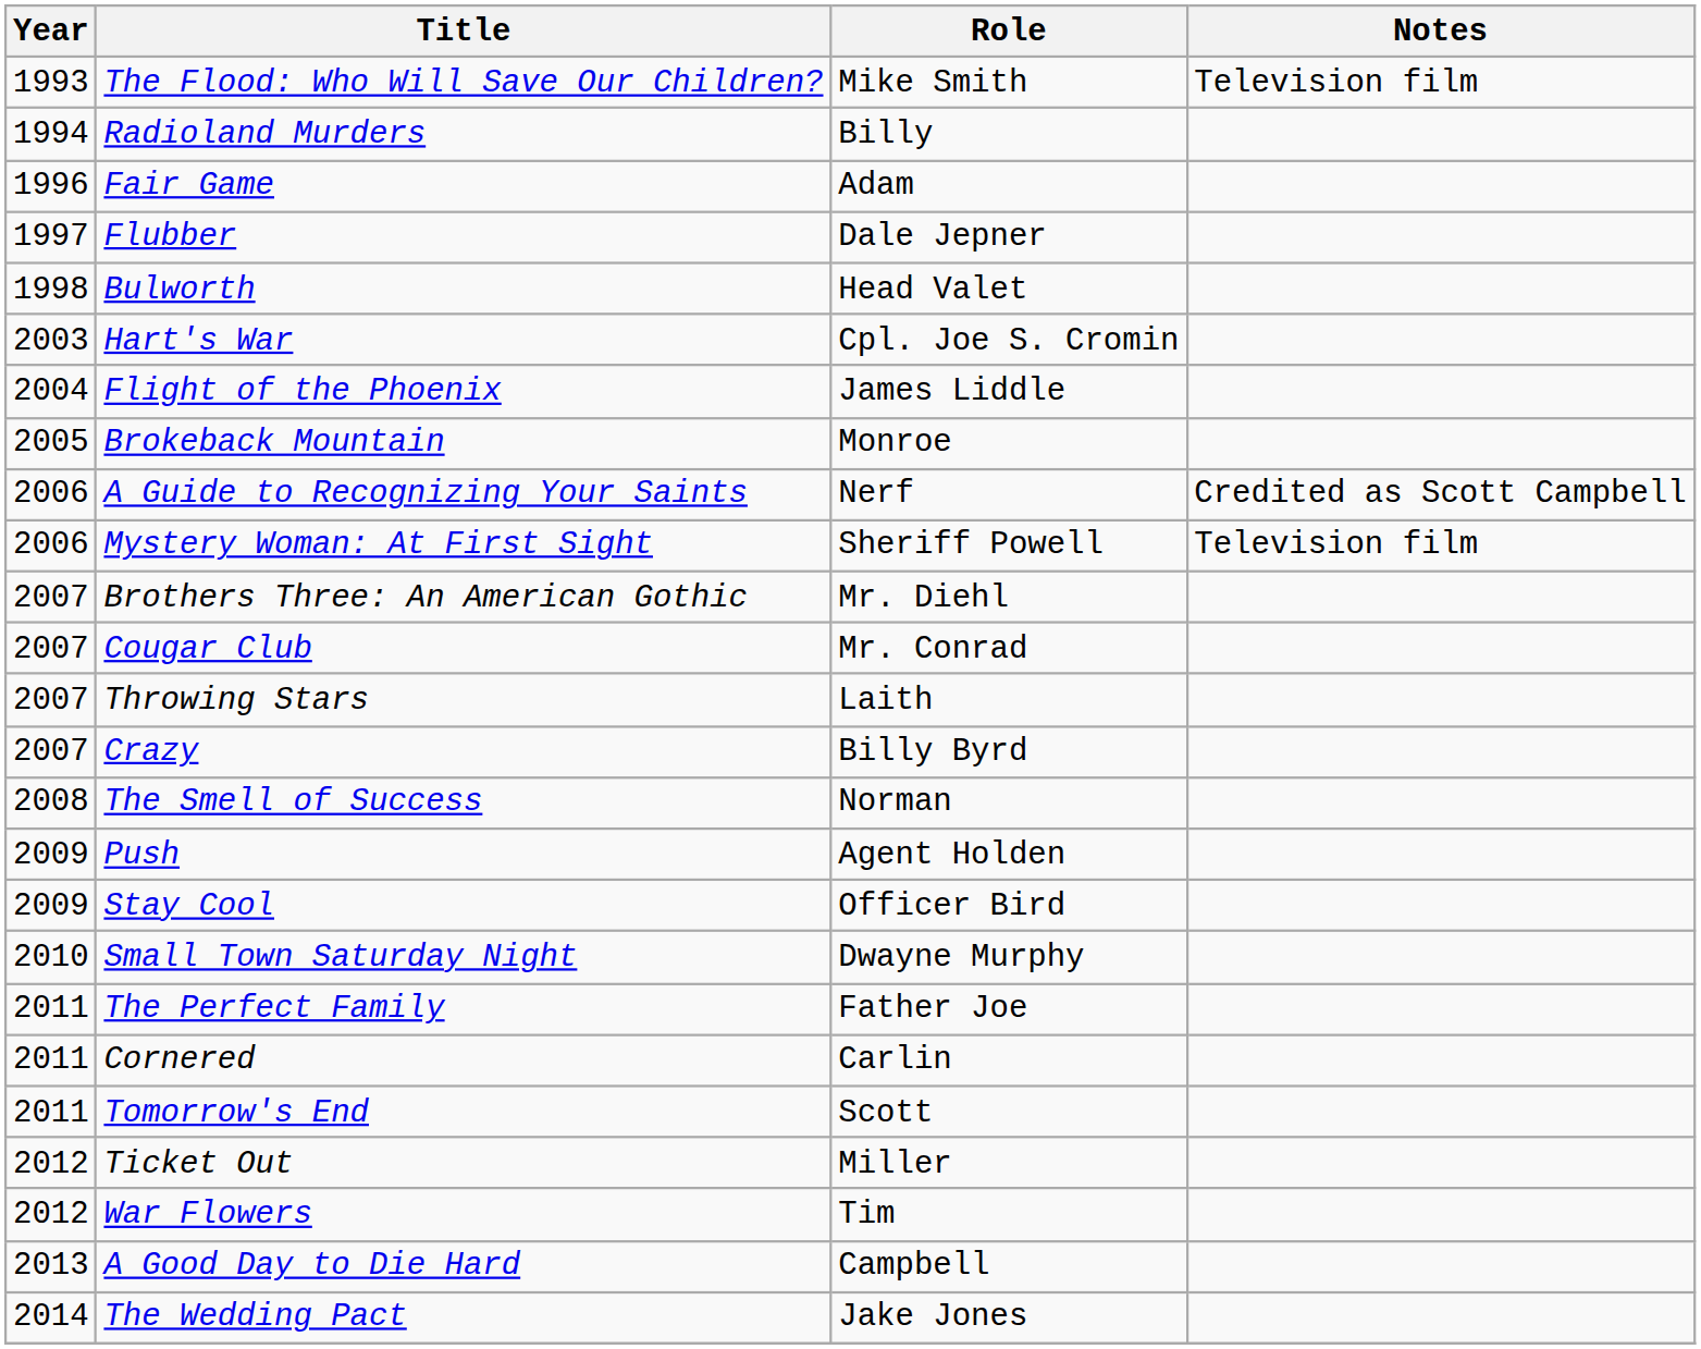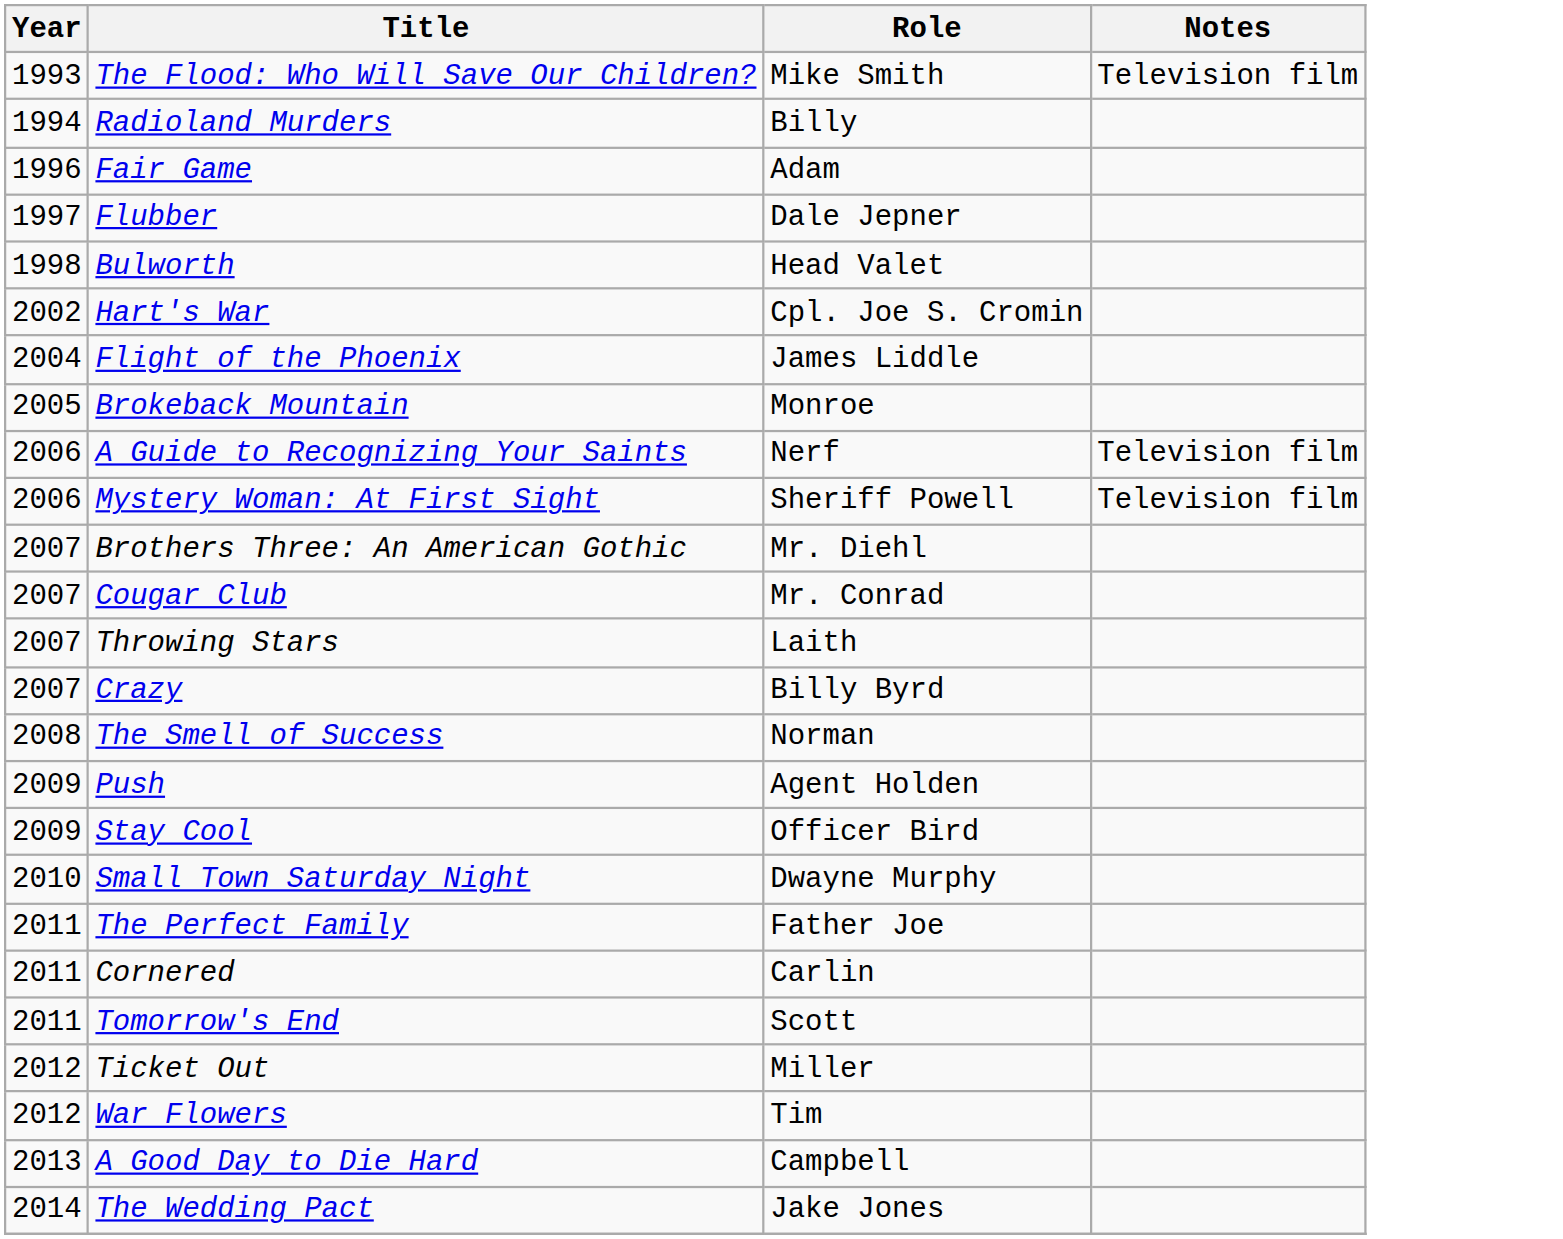Hart's War | Year: 2003 -> 2002
A Guide to Recognizing Your Saints | Notes: Credited as Scott Campbell -> Television film
